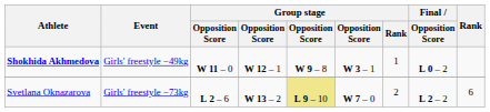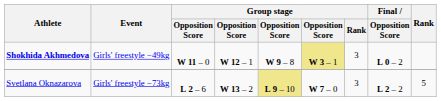Shokhida Akhmedova | column 6: no background -> khaki background
Shokhida Akhmedova | Group stage / Rank: 1 -> 3
Svetlana Oknazarova | Group stage / Rank: 2 -> 3
Svetlana Oknazarova | Rank: 6 -> 5
